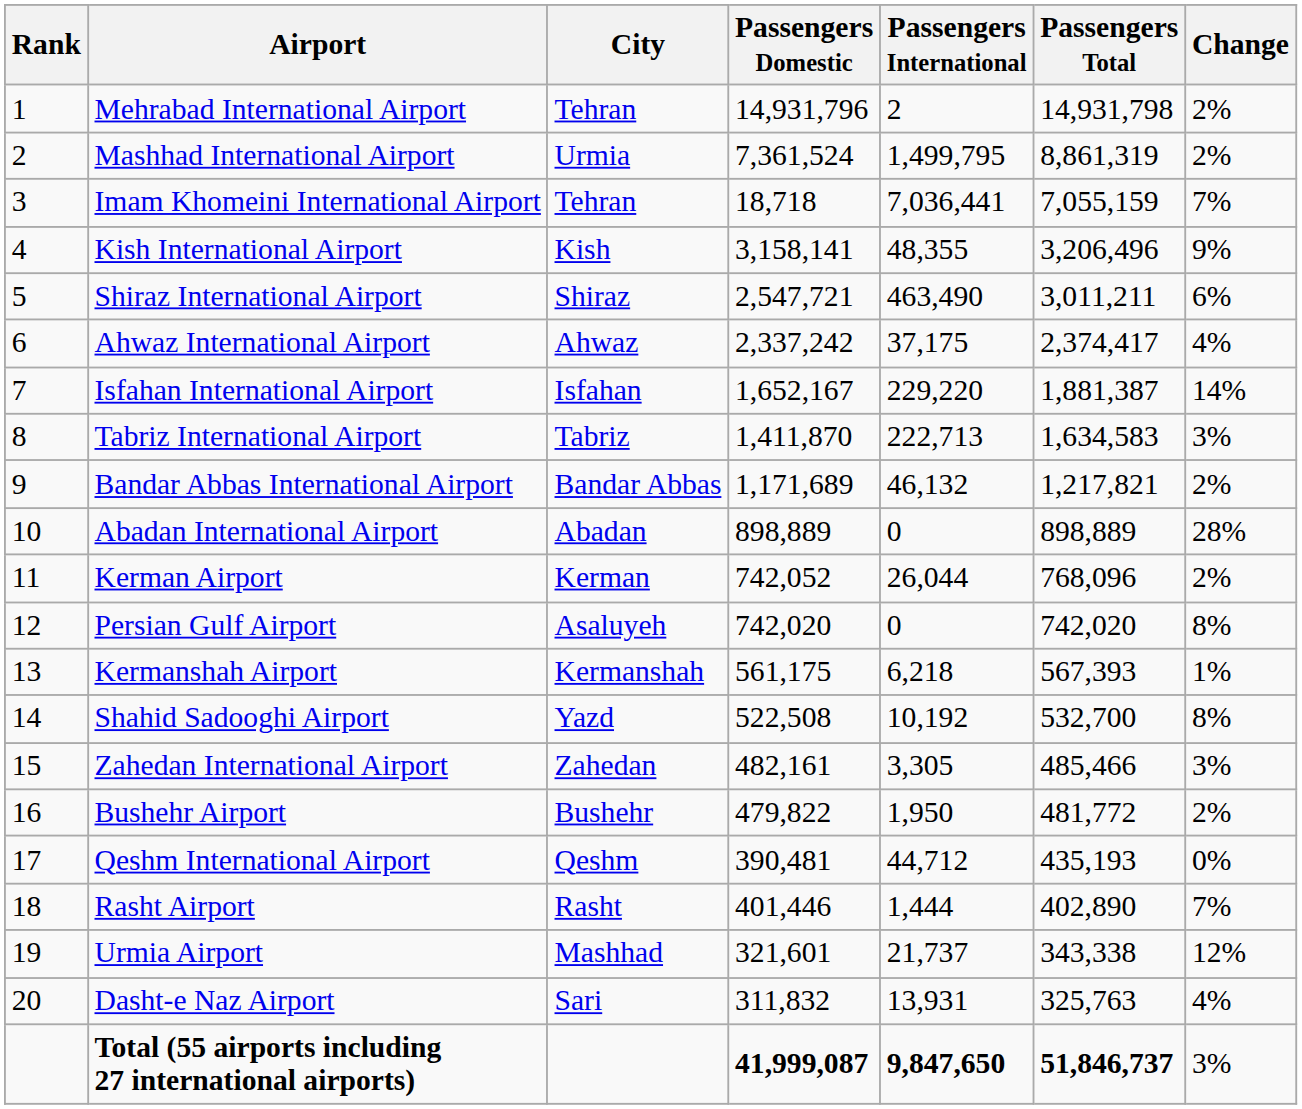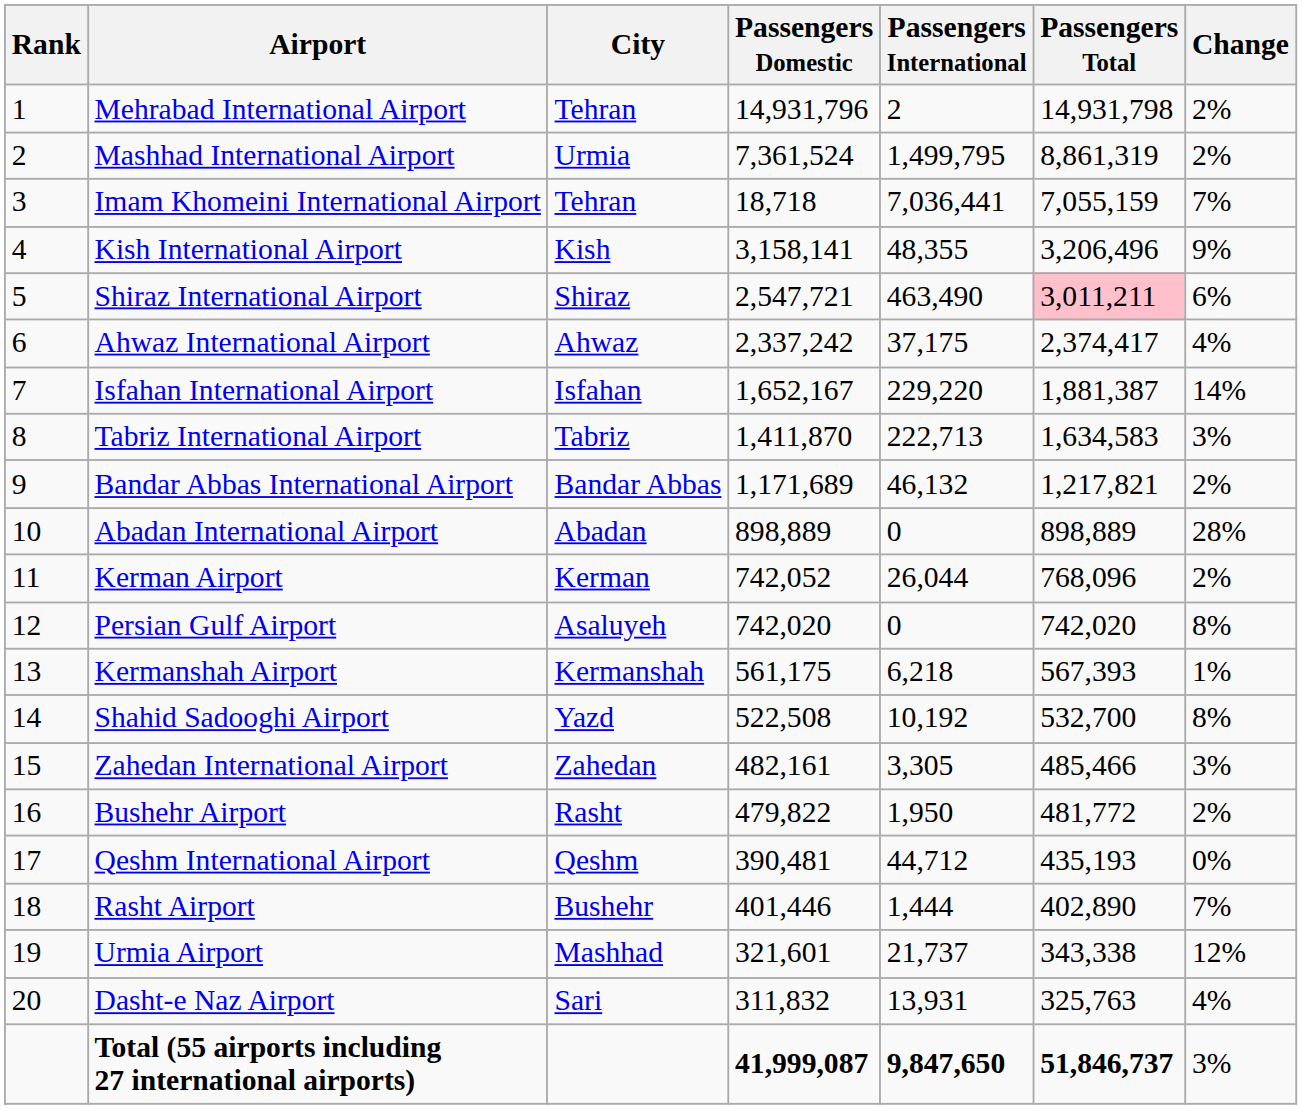Shiraz International Airport | Passengers Total: no background -> pink background
Bushehr Airport | City: Bushehr -> Rasht
Rasht Airport | City: Rasht -> Bushehr
